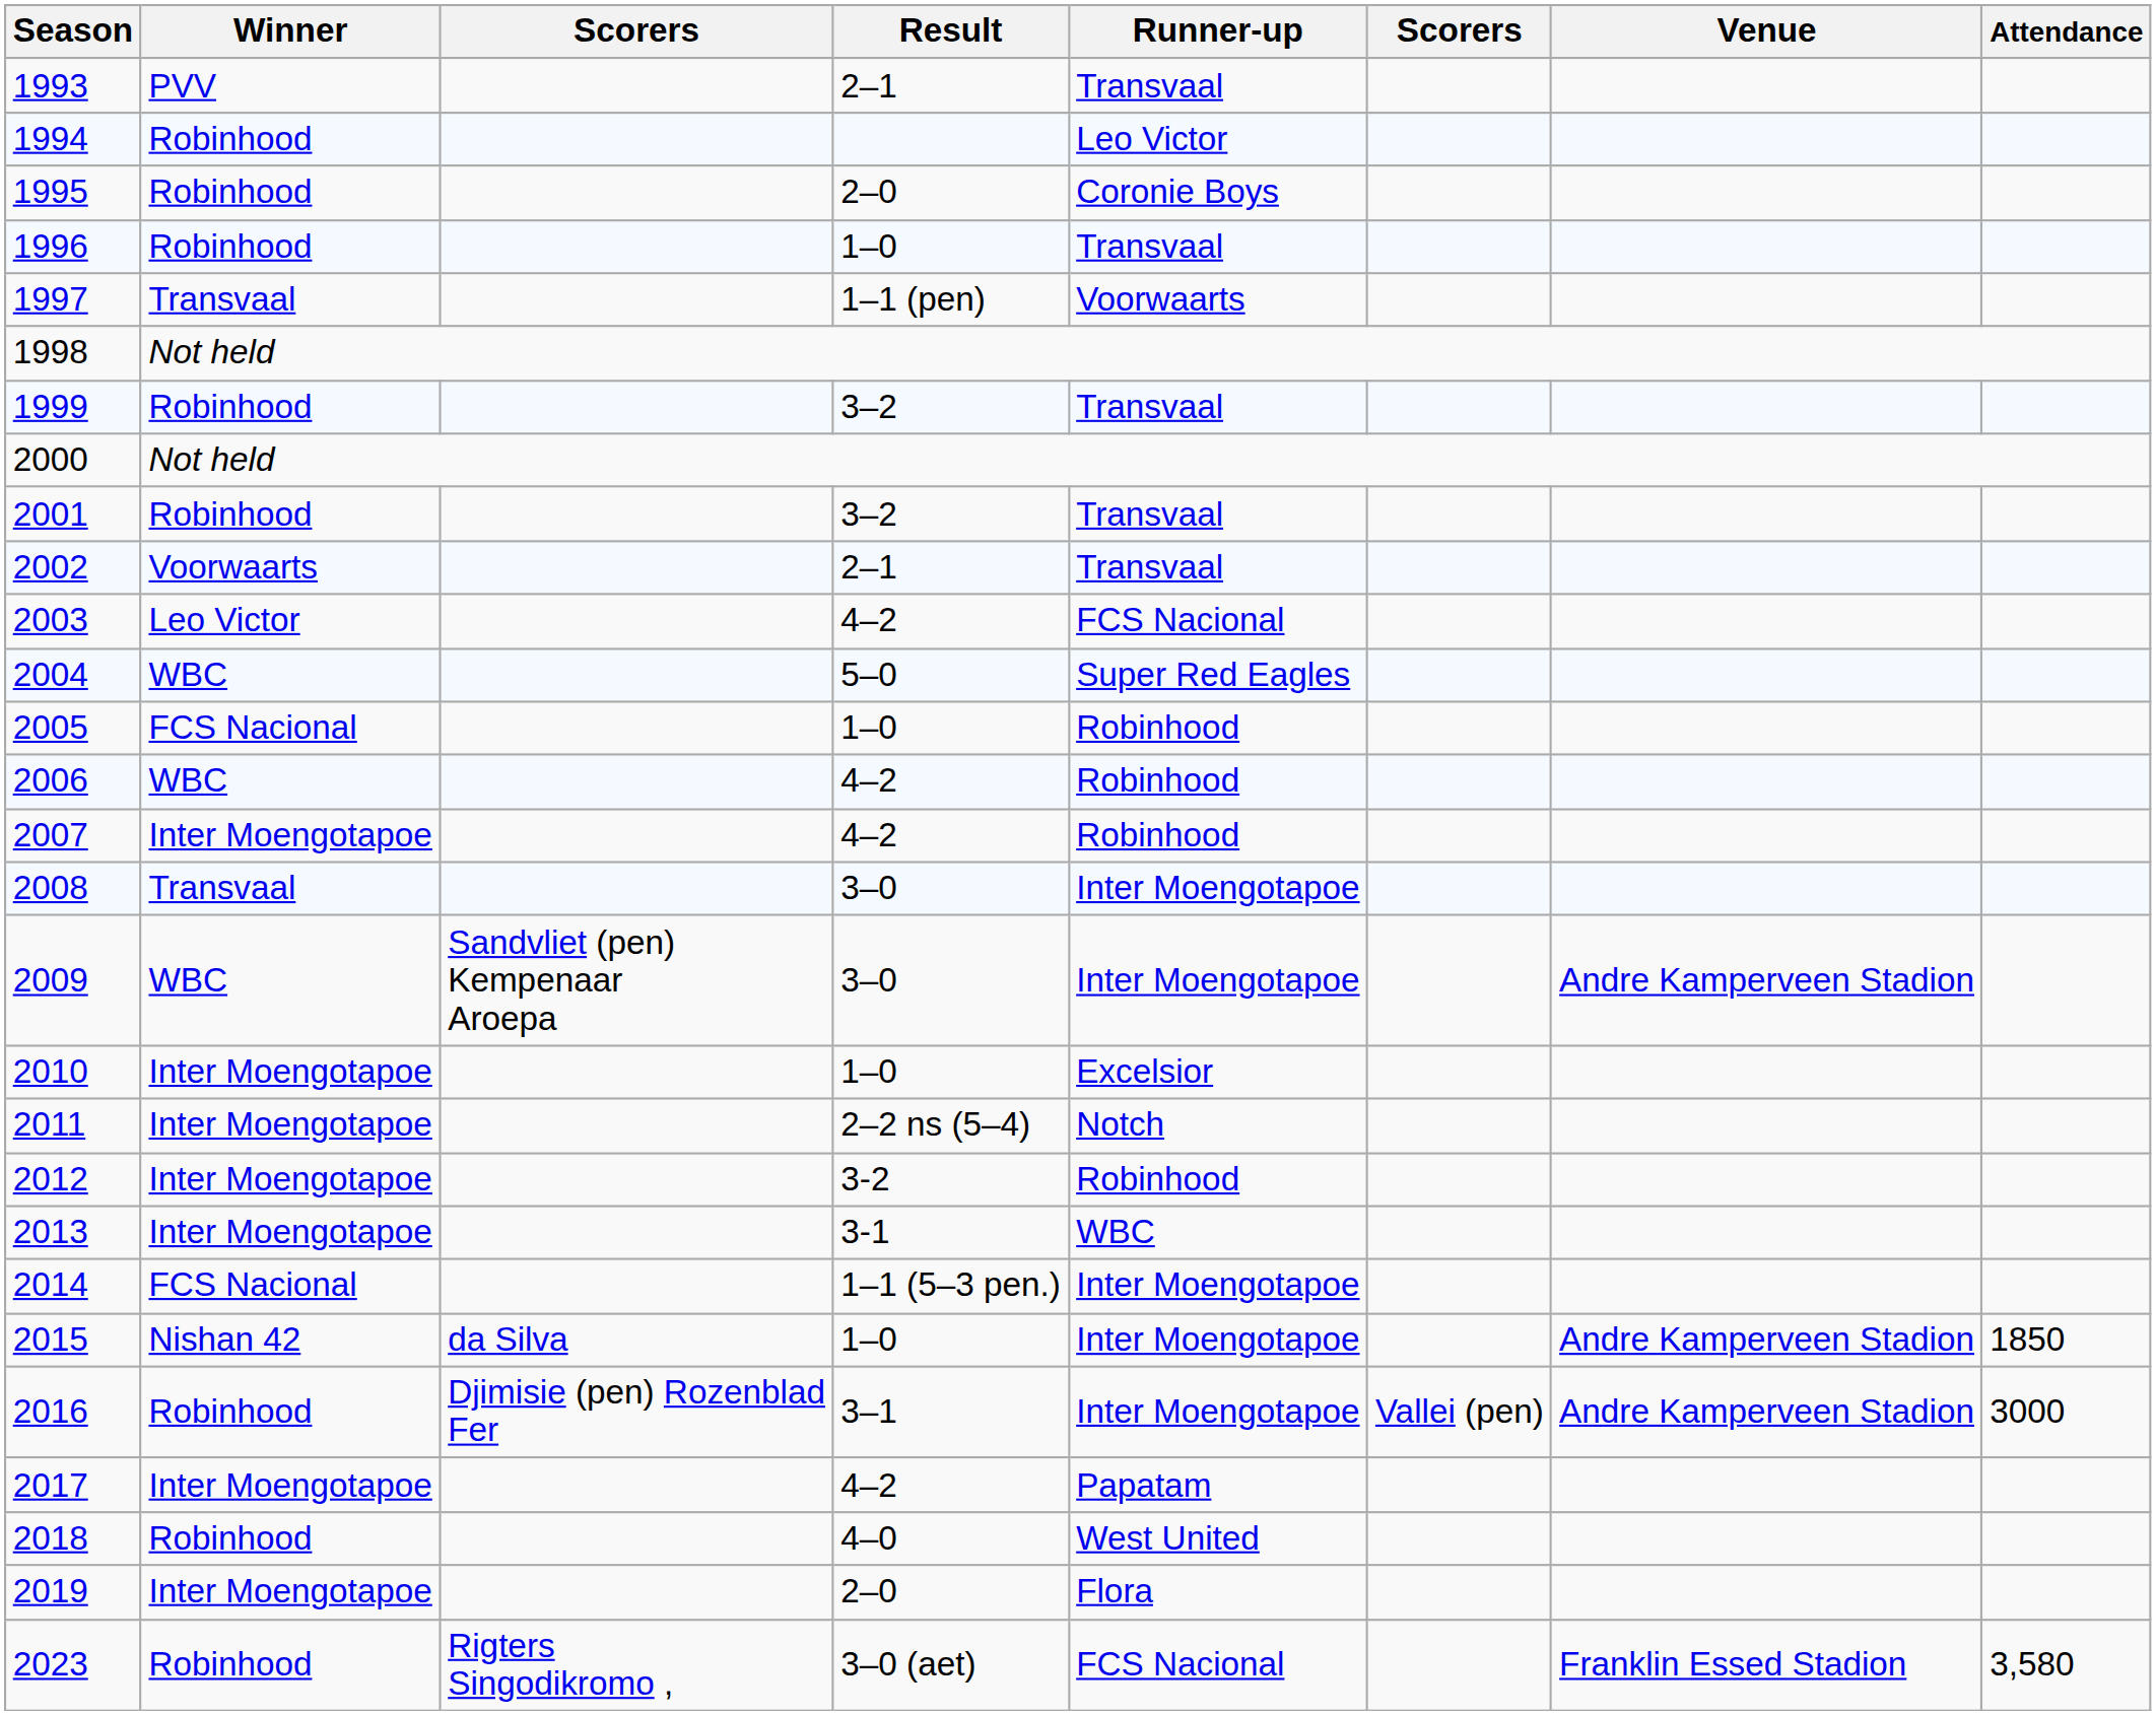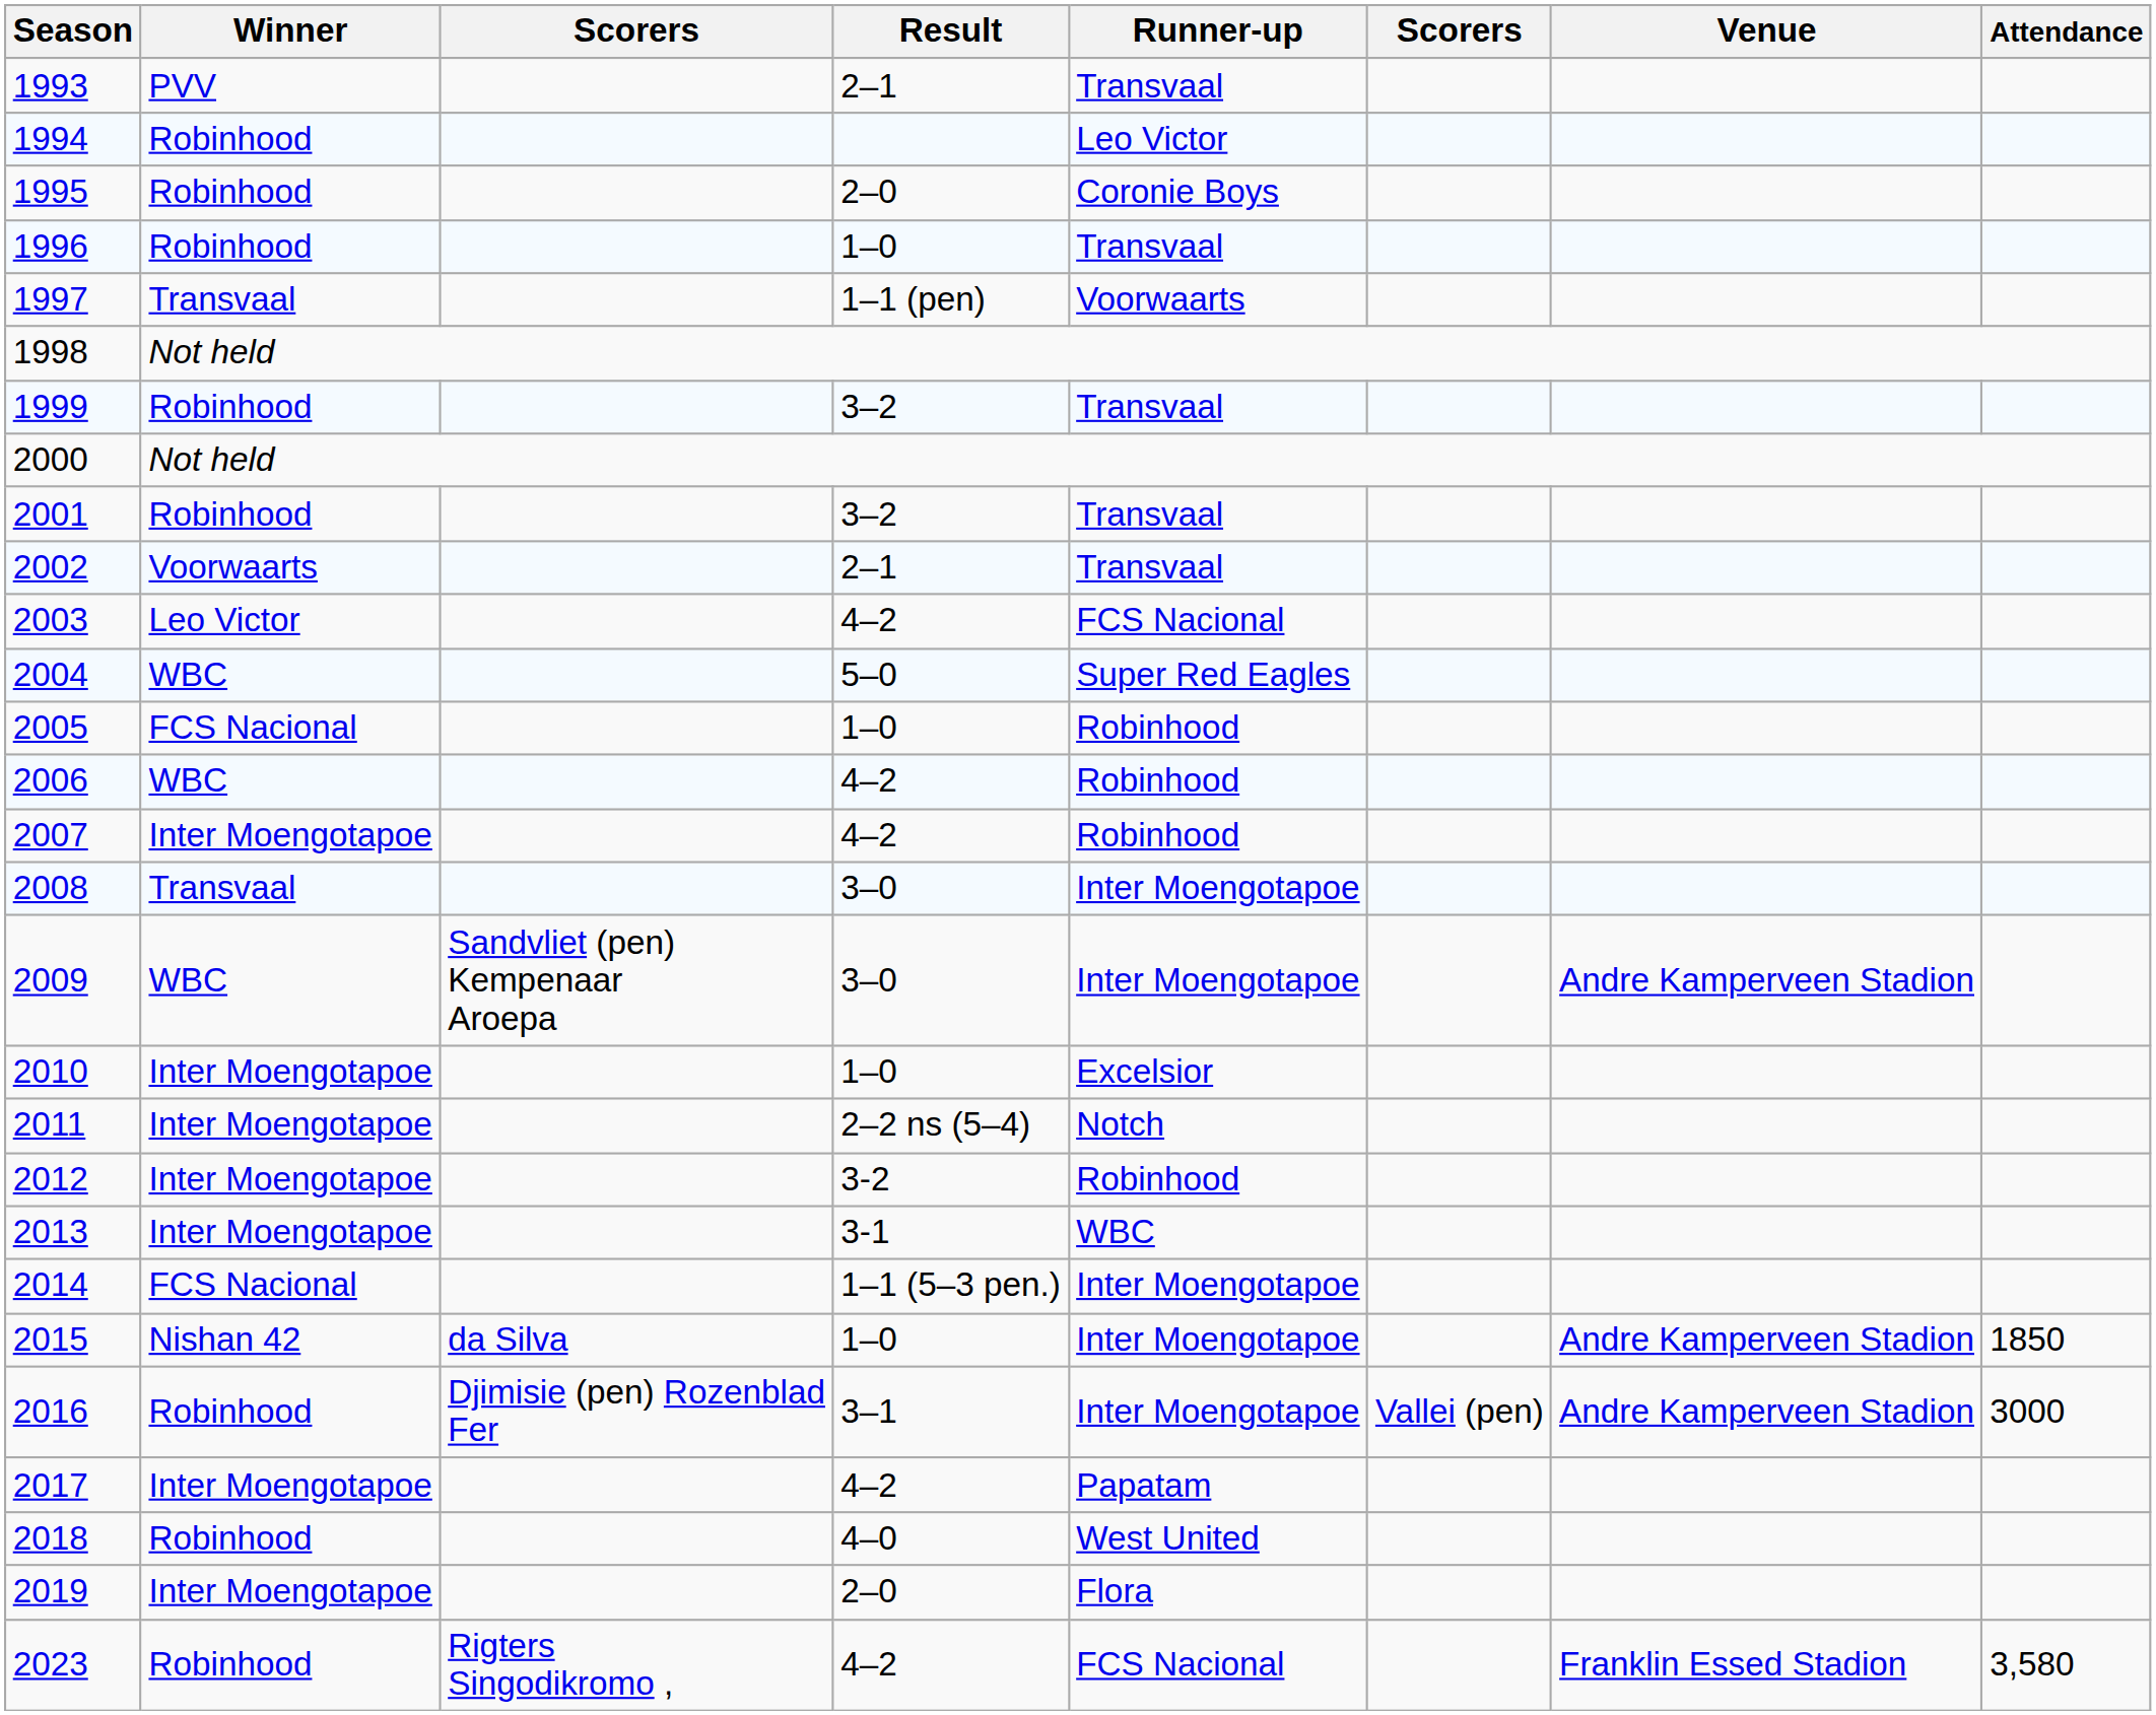2023 | Result: 3–0 (aet) -> 4–2
